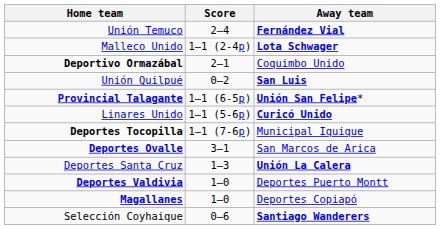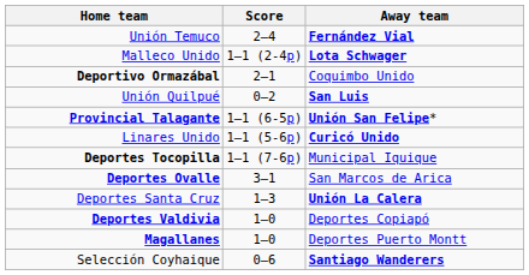Deportes Valdivia | Away team: Deportes Puerto Montt -> Deportes Copiapó
Magallanes | Away team: Deportes Copiapó -> Deportes Puerto Montt
